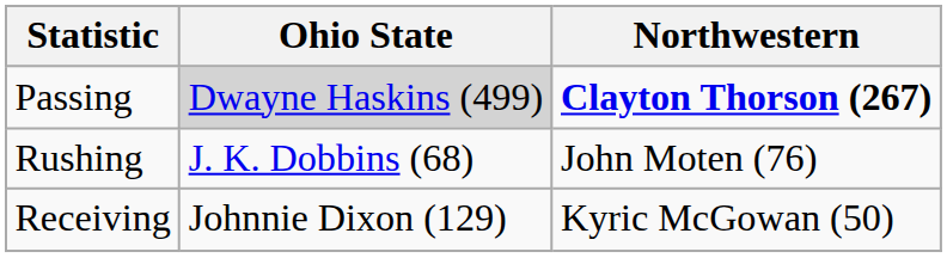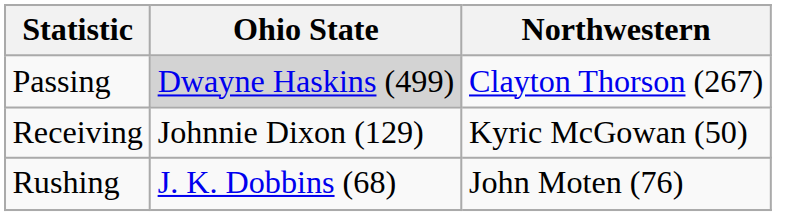Passing | Northwestern: bold -> normal
rows swapped: Rushing <-> Receiving
